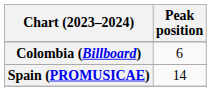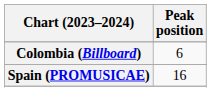Spain (PROMUSICAE) | Peak position: 14 -> 16
